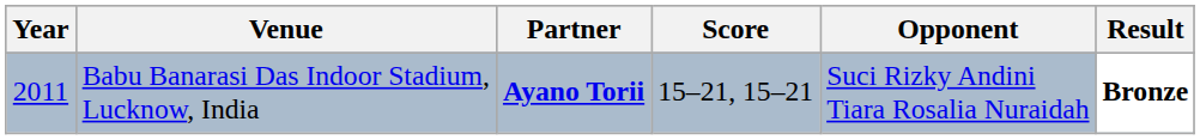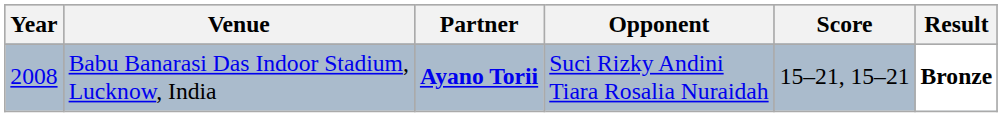columns swapped: Opponent <-> Score
Babu Banarasi Das Indoor Stadium, Lucknow, India | Year: 2011 -> 2008
